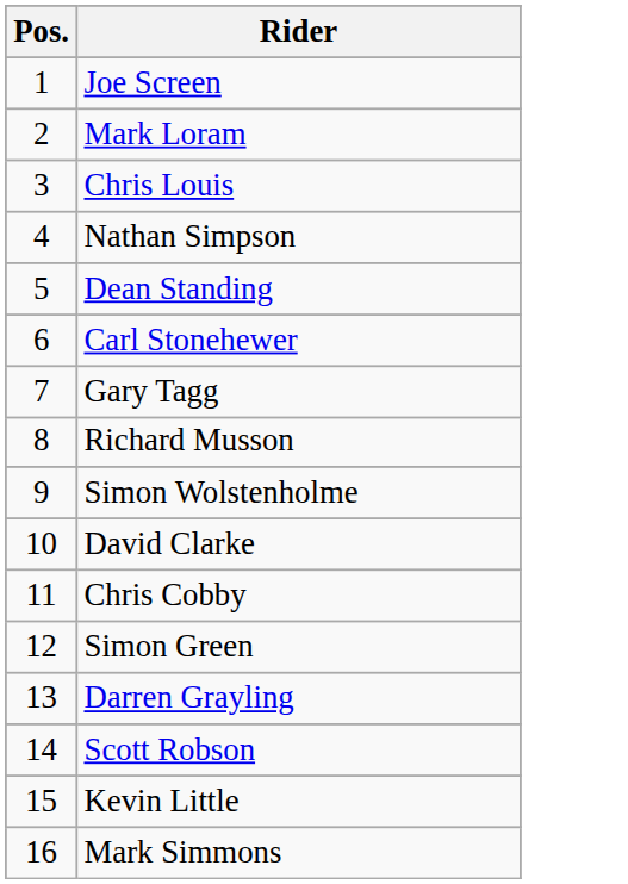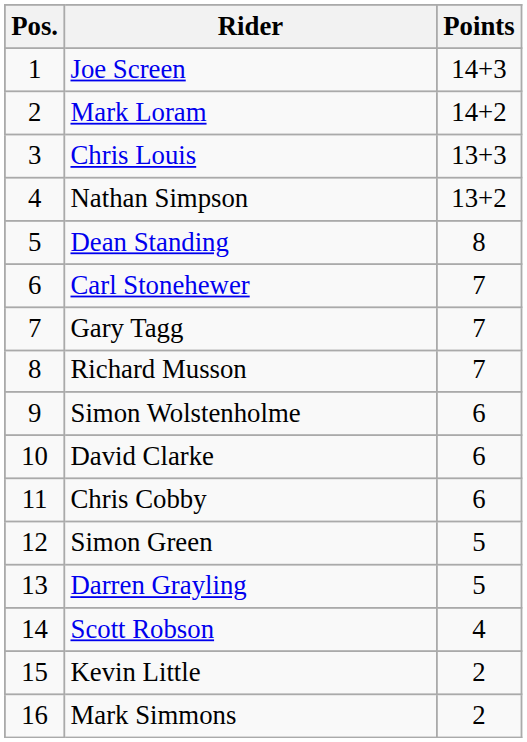+ column: Points | 14+3 | 14+2 | 13+3 | 13+2 | 8 | 7 | 7 | 7 | 6 | 6 | 6 | 5 | 5 | 4 | 2 | 2
